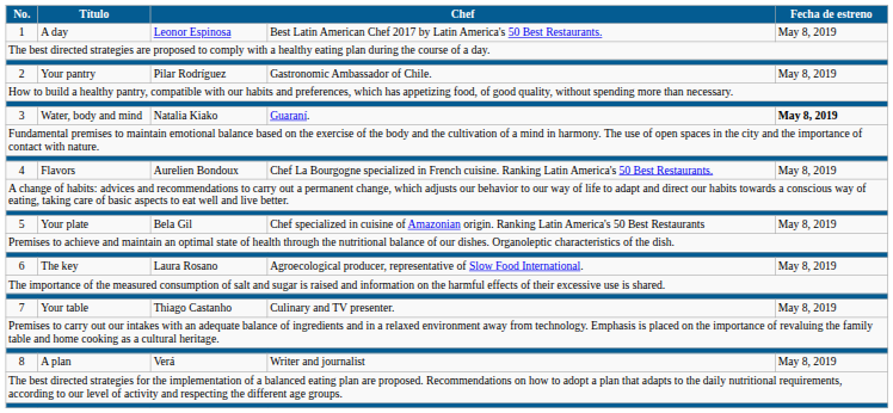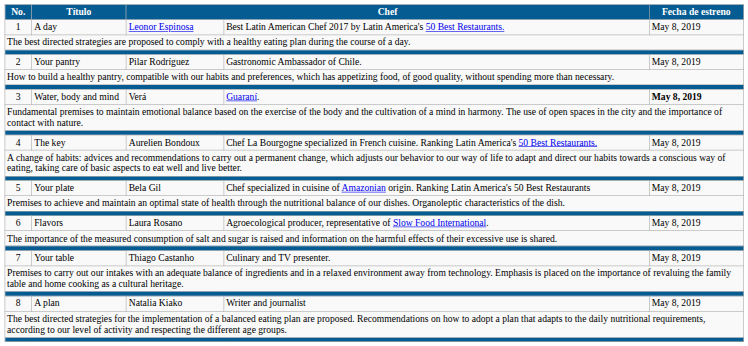3 | column 3: Natalia Kiako -> Verá
4 | Título: Flavors -> The key
6 | Título: The key -> Flavors
8 | column 3: Verá -> Natalia Kiako
